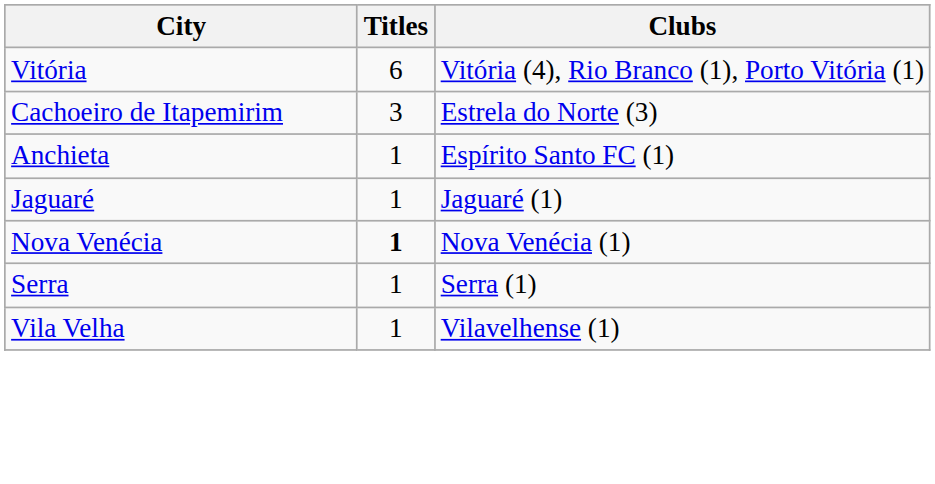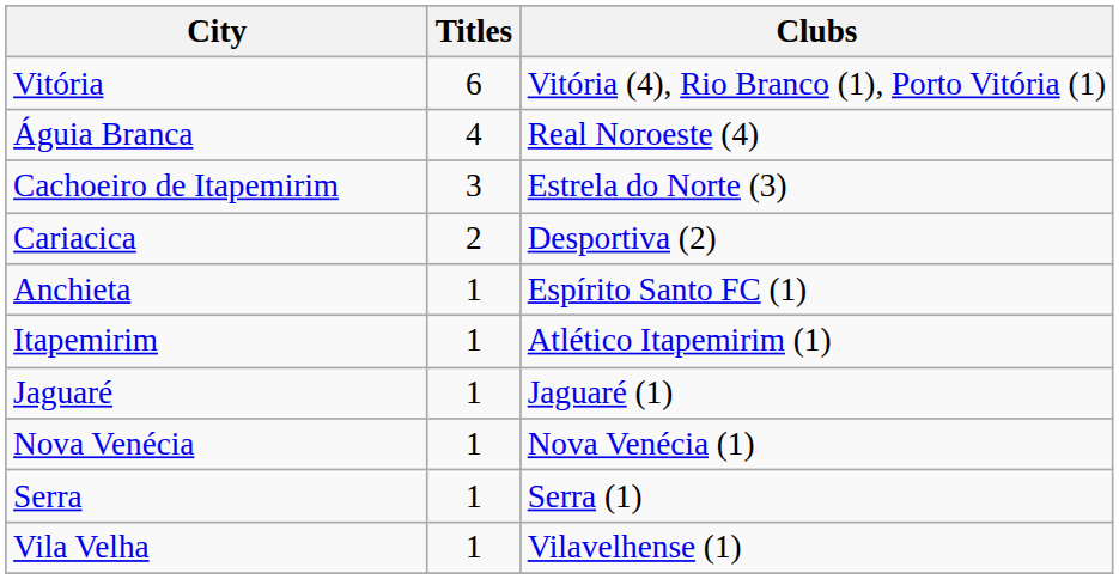+ row: Águia Branca | 4 | Real Noroeste (4)
+ row: Cariacica | 2 | Desportiva (2)
+ row: Itapemirim | 1 | Atlético Itapemirim (1)
Nova Venécia | Titles: bold -> normal
